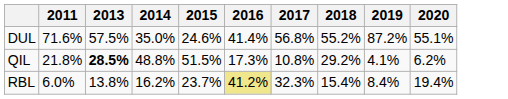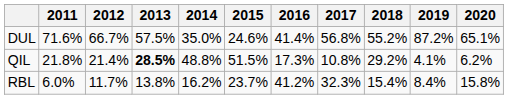+ column: 2012 | 66.7% | 21.4% | 11.7%
DUL | 2020: 55.1% -> 65.1%
RBL | 2016: khaki background -> no background
RBL | 2020: 19.4% -> 15.8%
